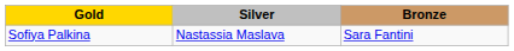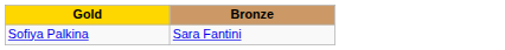- column: Silver | Nastassia Maslava
